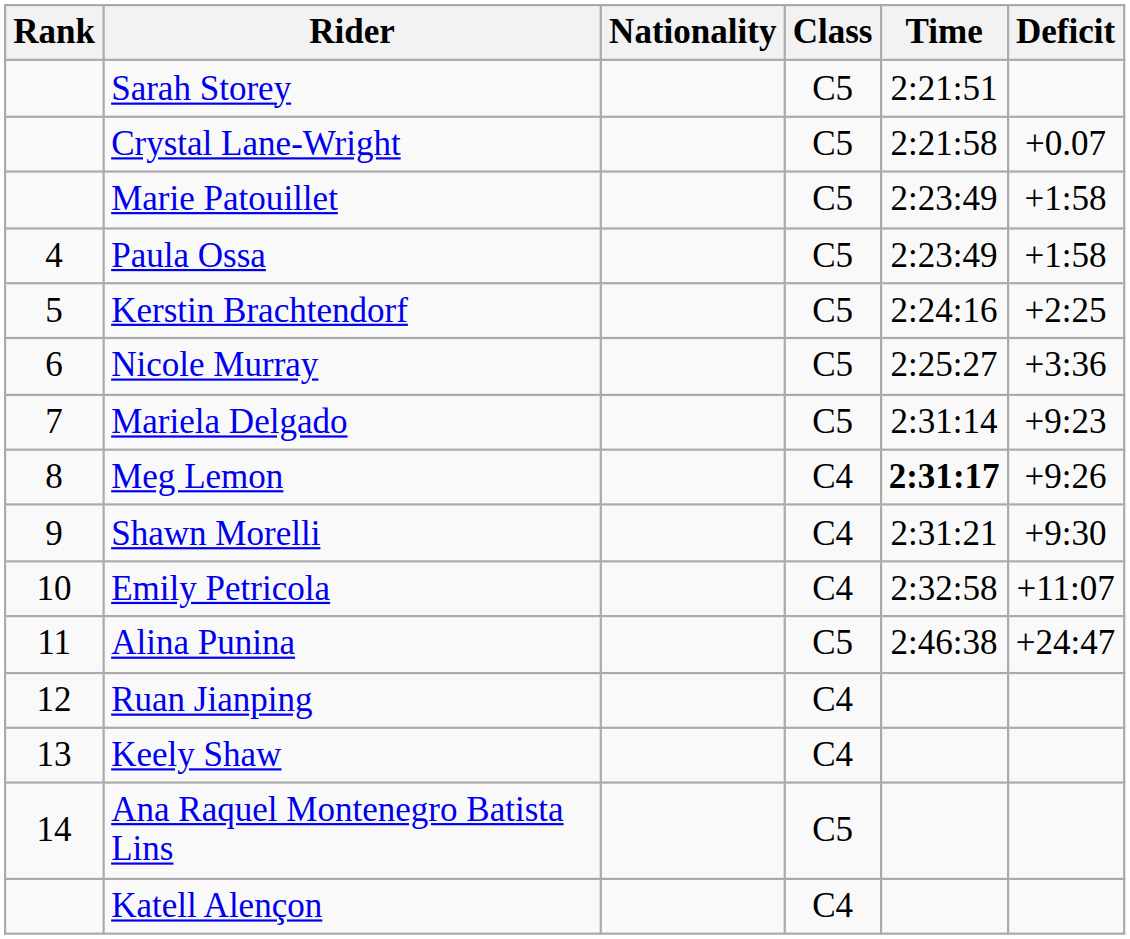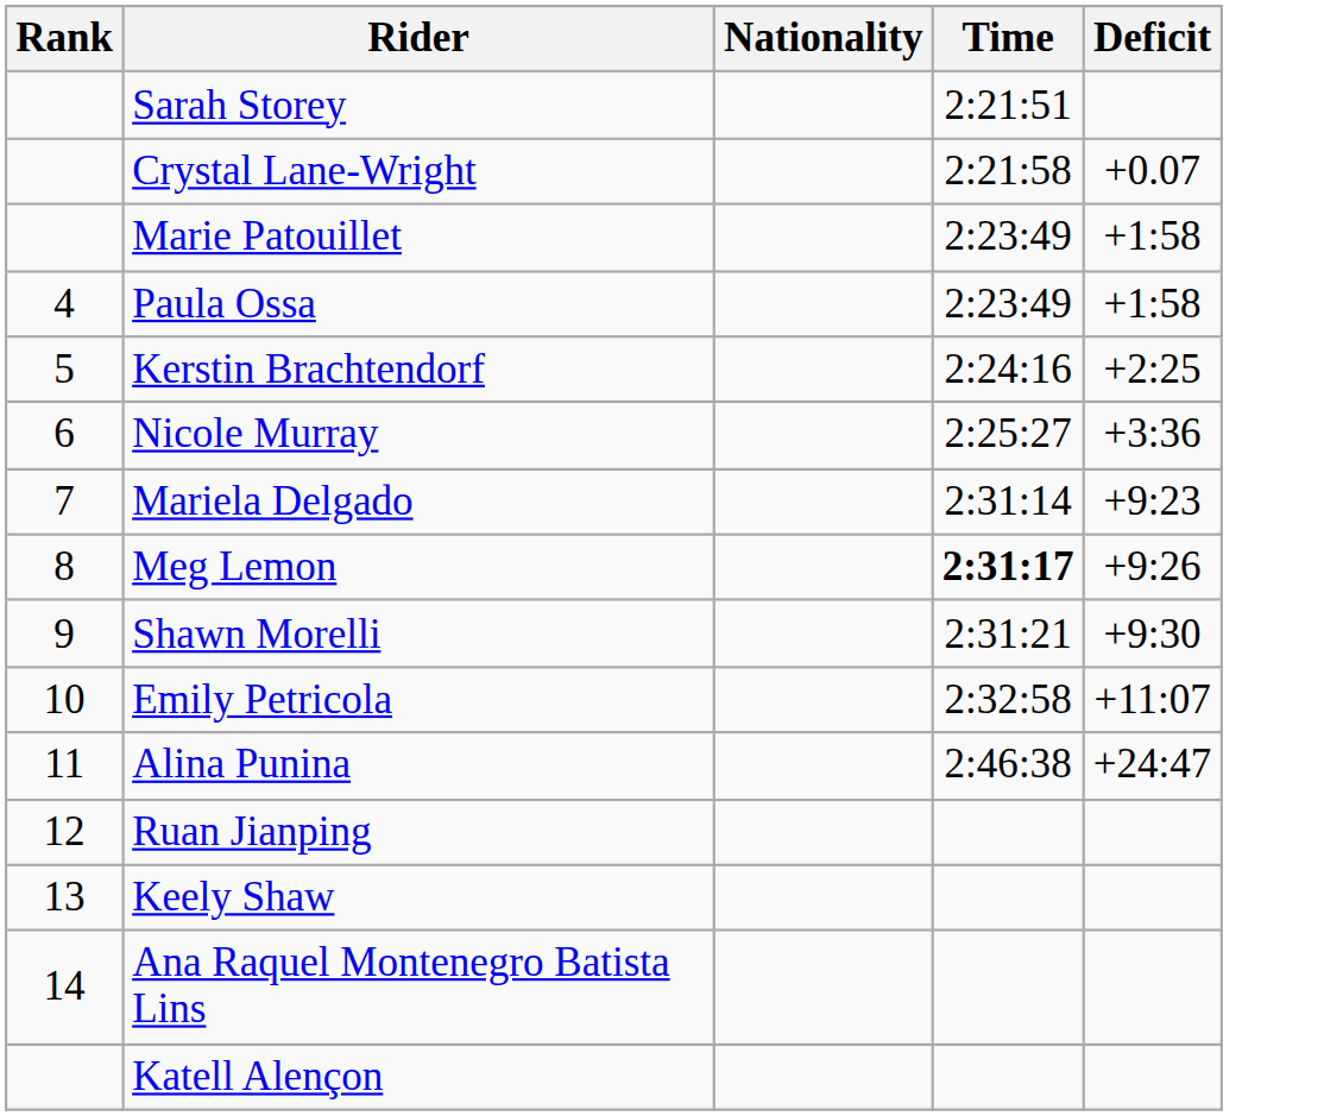- column: Class | C5 | C5 | C5 | C5 | C5 | C5 | C5 | C4 | C4 | C4 | C5 | C4 | C4 | C5 | C4
